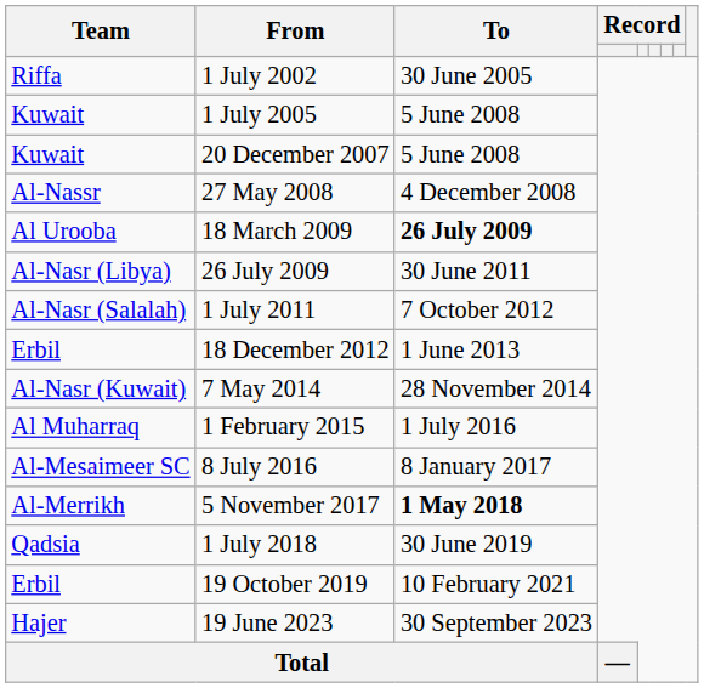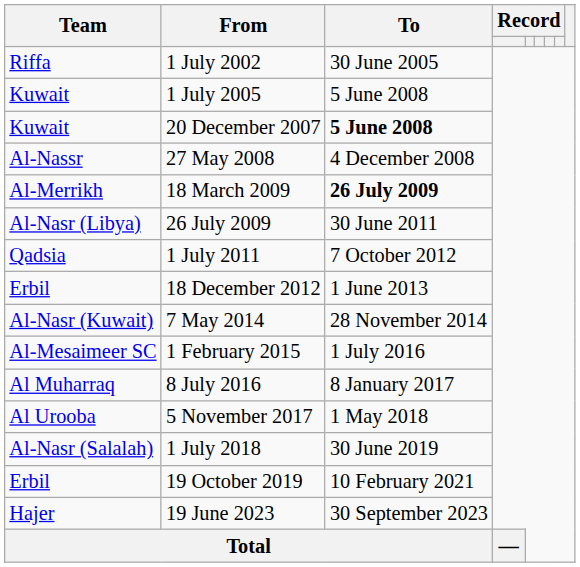20 December 2007 | To: normal -> bold
18 March 2009 | Team: Al Urooba -> Al-Merrikh
1 July 2011 | Team: Al-Nasr (Salalah) -> Qadsia
1 February 2015 | Team: Al Muharraq -> Al-Mesaimeer SC
8 July 2016 | Team: Al-Mesaimeer SC -> Al Muharraq
5 November 2017 | Team: Al-Merrikh -> Al Urooba
5 November 2017 | To: bold -> normal
1 July 2018 | Team: Qadsia -> Al-Nasr (Salalah)
